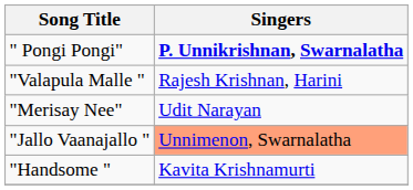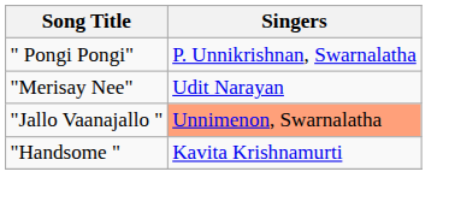" Pongi Pongi" | Singers: bold -> normal
- row: "Valapula Malle " | Rajesh Krishnan, Harini
